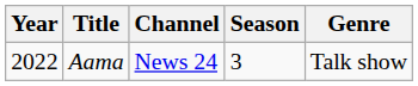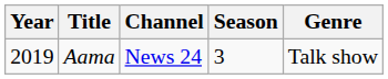Aama | Year: 2022 -> 2019
